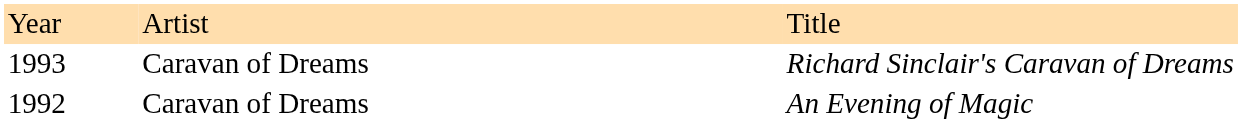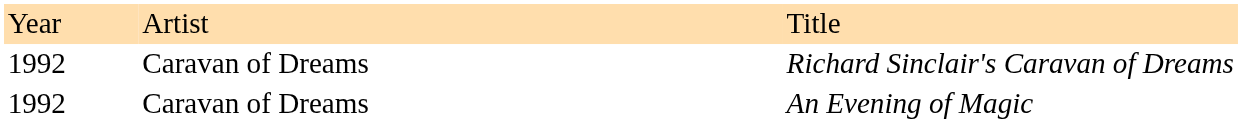Richard Sinclair's Caravan of Dreams | column 1: 1993 -> 1992
